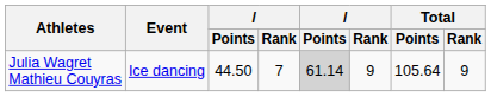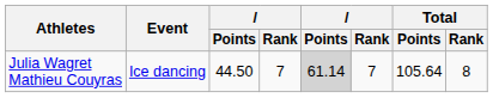Julia Wagret Mathieu Couyras | column 6: 9 -> 7
Julia Wagret Mathieu Couyras | Total / Rank: 9 -> 8
